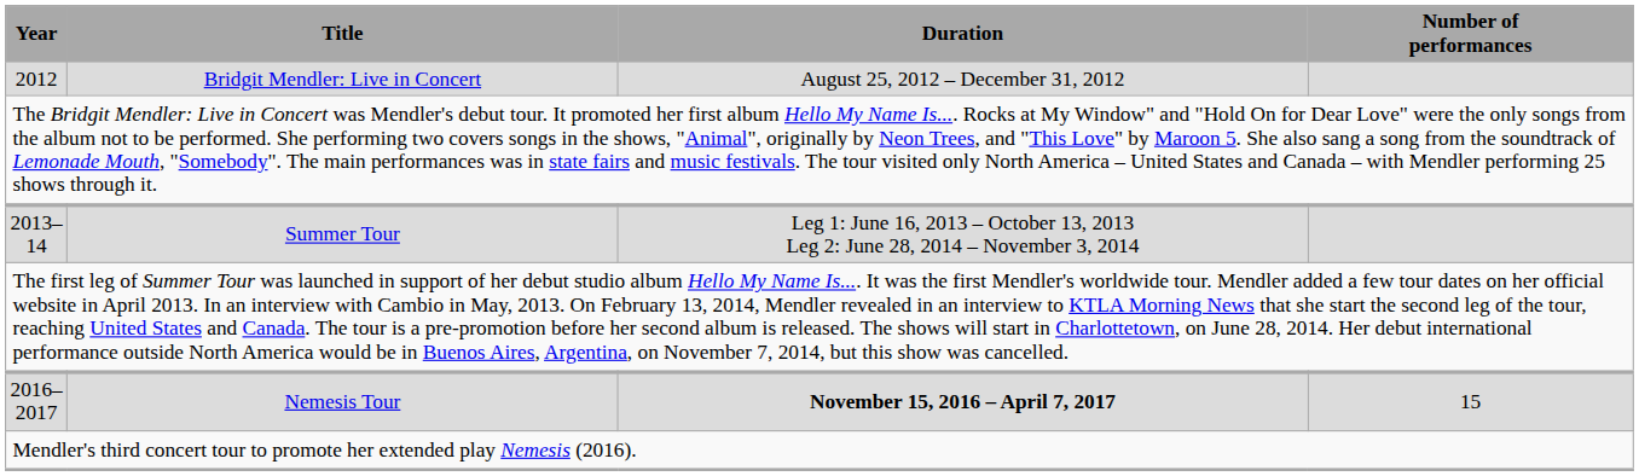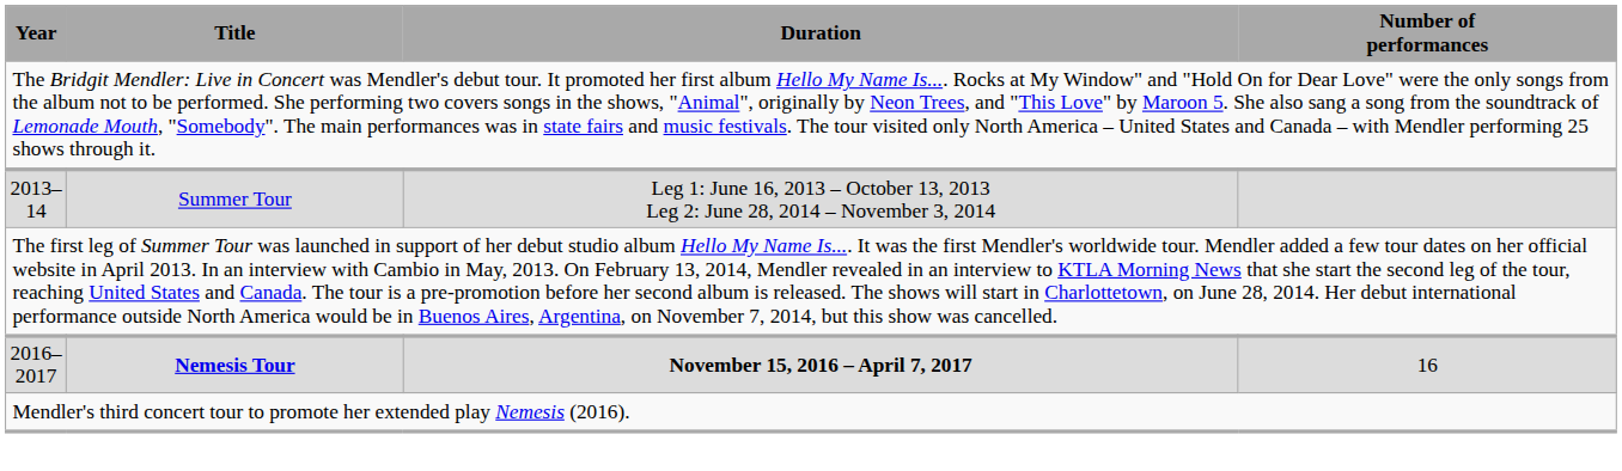- row: 2012 | Bridgit Mendler: Live in Concert | August 25, 2012 – December 31, 2012
2016–2017 | Title: normal -> bold
2016–2017 | Number of performances: 15 -> 16
